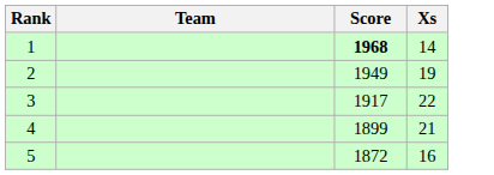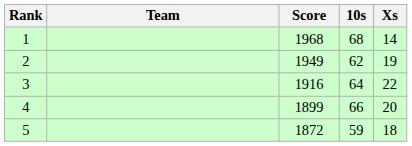+ column: 10s | 68 | 62 | 64 | 66 | 59
1 | Score: bold -> normal
3 | Score: 1917 -> 1916
4 | Xs: 21 -> 20
5 | Xs: 16 -> 18
